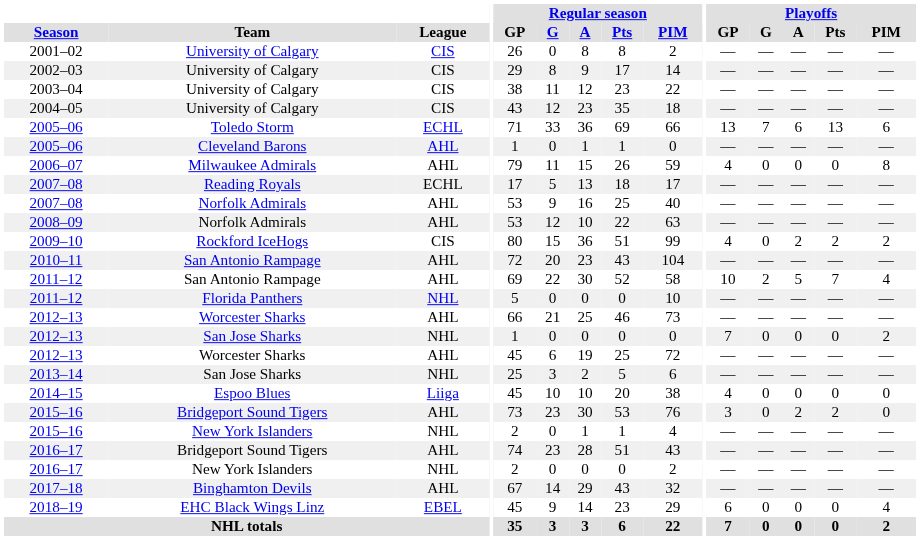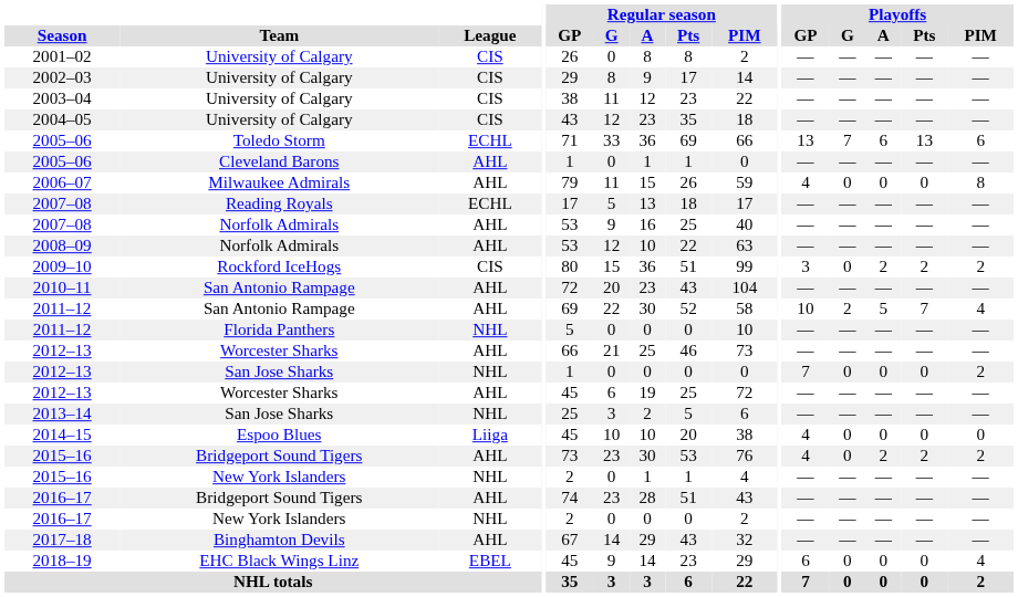2009–10 | Playoffs / GP: 4 -> 3
2015–16 / Bridgeport Sound Tigers | Playoffs / GP: 3 -> 4
2015–16 / Bridgeport Sound Tigers | Playoffs / PIM: 0 -> 2
